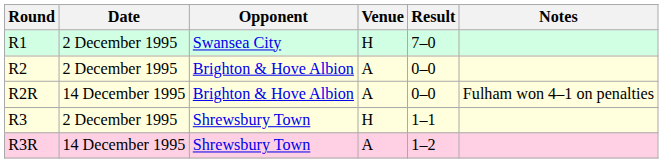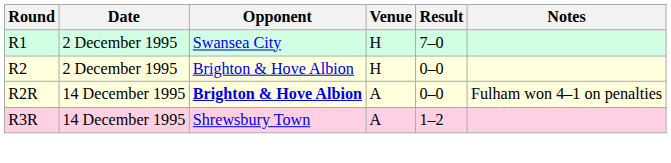R2 | Venue: A -> H
R2R | Opponent: normal -> bold
- row: R3 | 2 December 1995 | Shrewsbury Town | H | 1–1
